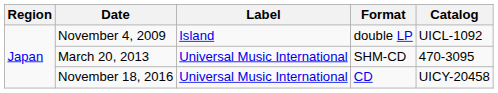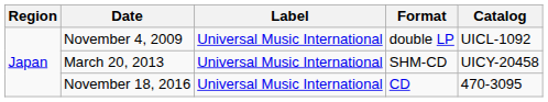November 4, 2009 | Label: Island -> Universal Music International
March 20, 2013 | Catalog: 470-3095 -> UICY-20458
November 18, 2016 | Catalog: UICY-20458 -> 470-3095
